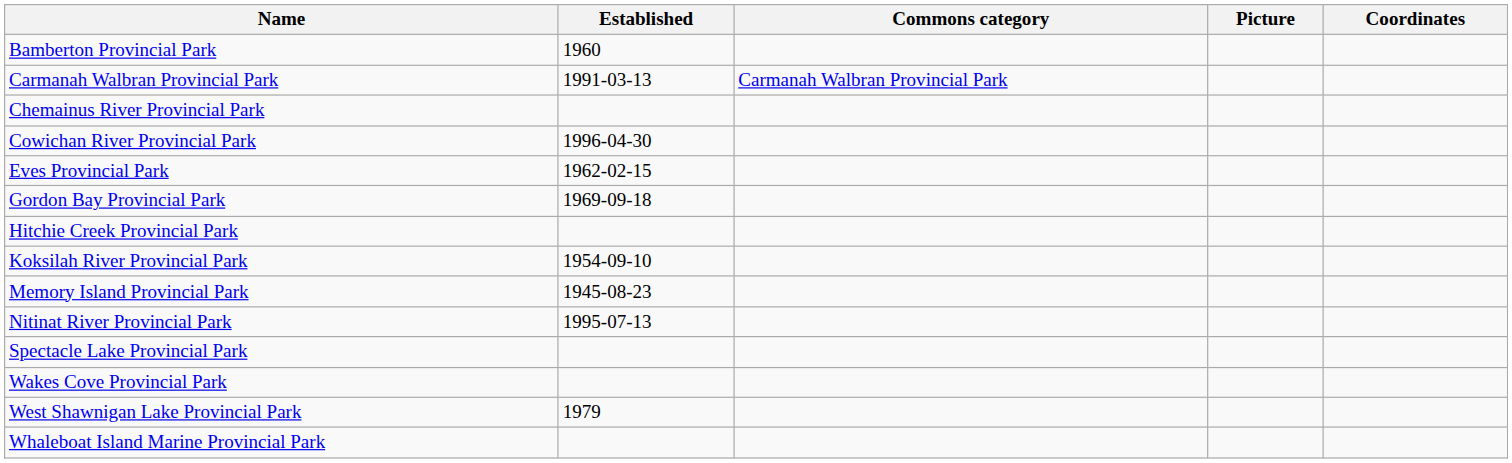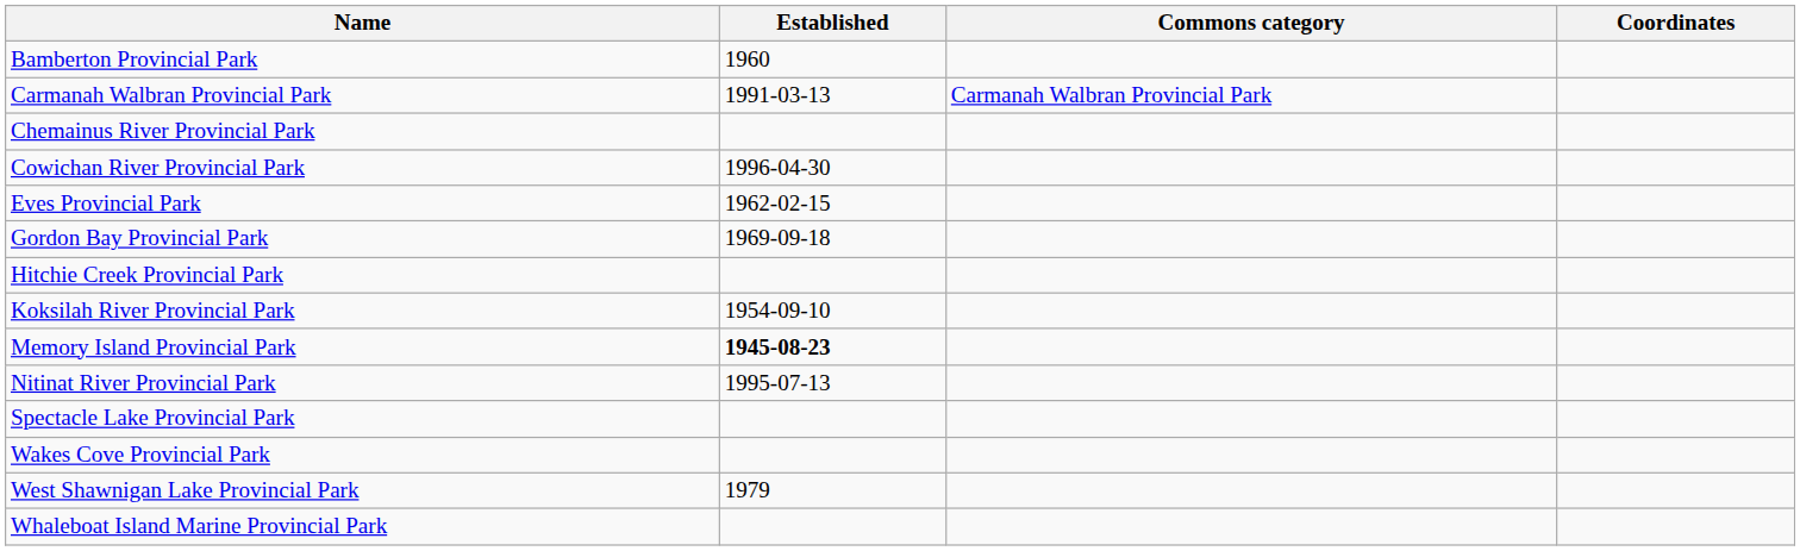- column: Picture
Memory Island Provincial Park | Established: normal -> bold
